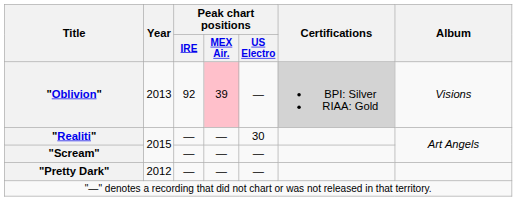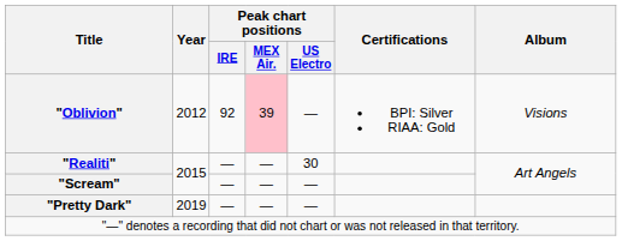"Oblivion" | Year: 2013 -> 2012
"Oblivion" | Certifications: lightgrey background -> no background
"Pretty Dark" | Year: 2012 -> 2019
